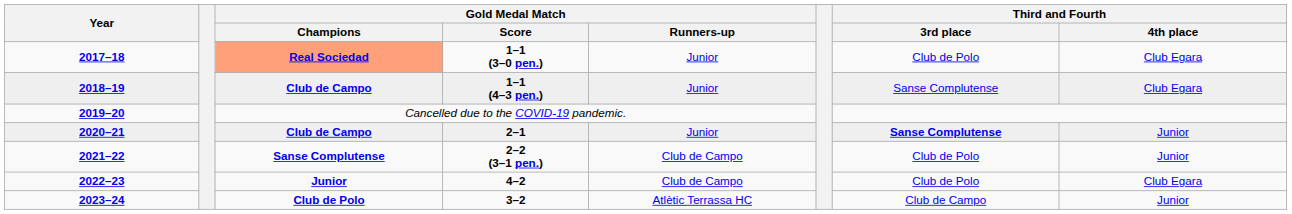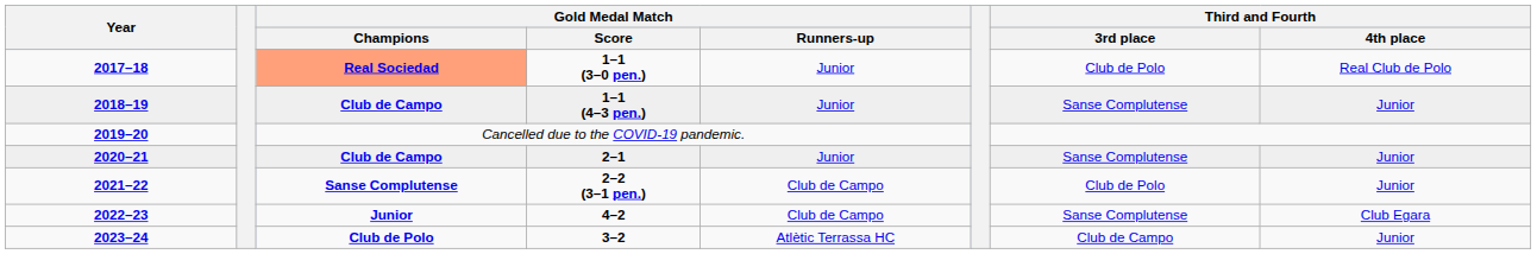1–1 (3–0 pen.) | Third and Fourth / 4th place: Club Egara -> Real Club de Polo
1–1 (4–3 pen.) | Third and Fourth / 4th place: Club Egara -> Junior
2–1 | Third and Fourth / 3rd place: bold -> normal
4–2 | Third and Fourth / 3rd place: Club de Polo -> Sanse Complutense
